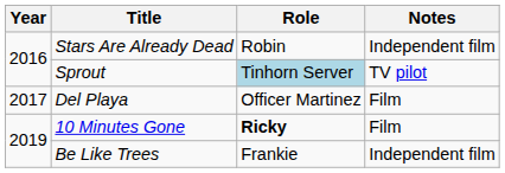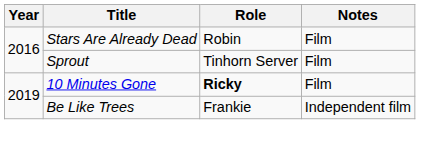Stars Are Already Dead | Notes: Independent film -> Film
Sprout | Role: lightblue background -> no background
Sprout | Notes: TV pilot -> Film
- row: 2017 | Del Playa | Officer Martinez | Film
